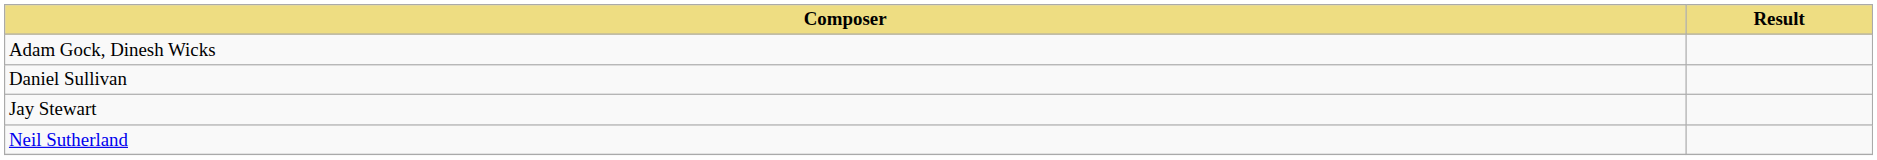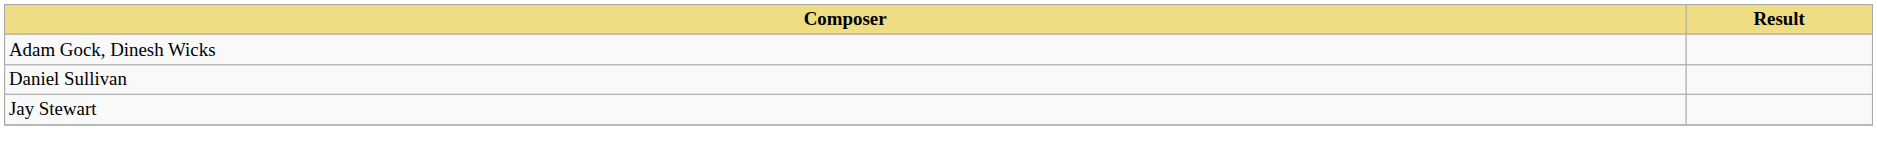- row: Neil Sutherland
